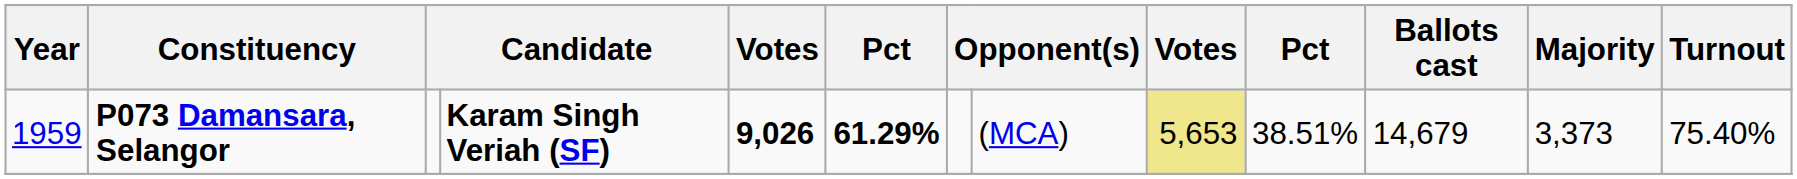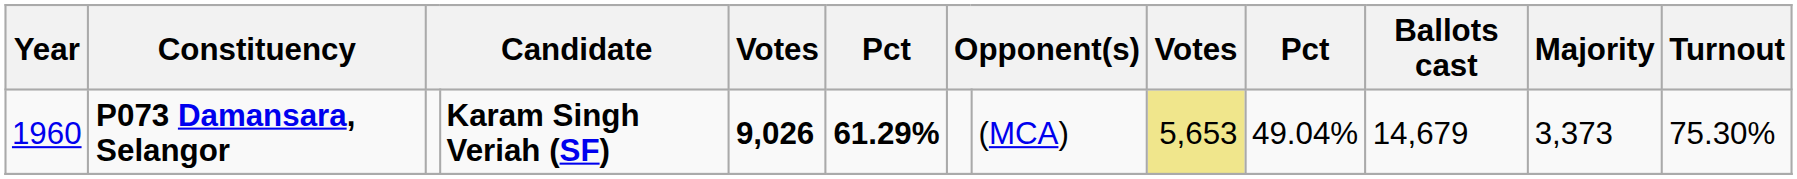P073 Damansara, Selangor | Year: 1959 -> 1960
P073 Damansara, Selangor | column 10: 38.51% -> 49.04%
P073 Damansara, Selangor | Turnout: 75.40% -> 75.30%
